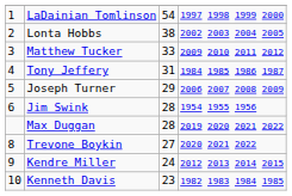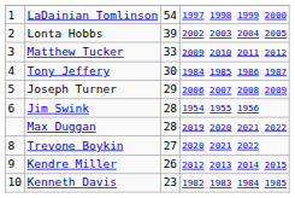Lonta Hobbs | column 3: 38 -> 39
Tony Jeffery | column 3: 31 -> 30
Kendre Miller | column 3: 24 -> 26
